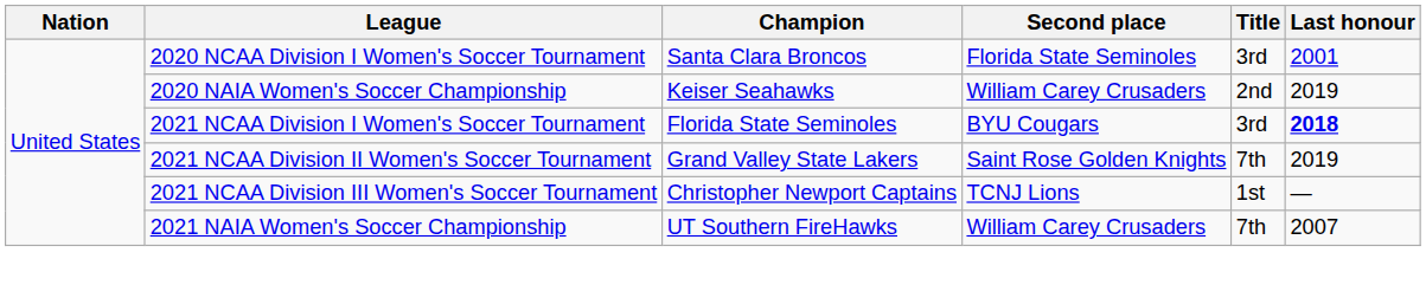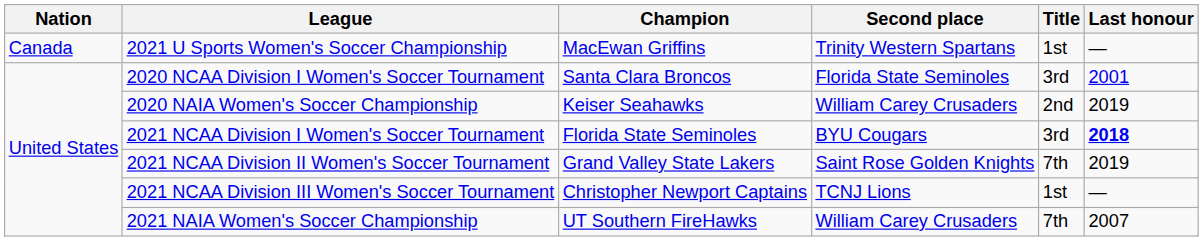+ row: Canada | 2021 U Sports Women's Soccer Championship | MacEwan Griffins | Trinity Western Spartans | 1st | —
